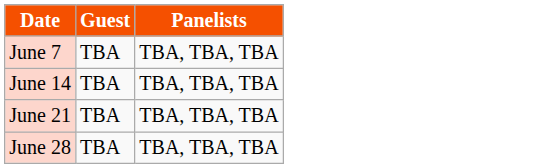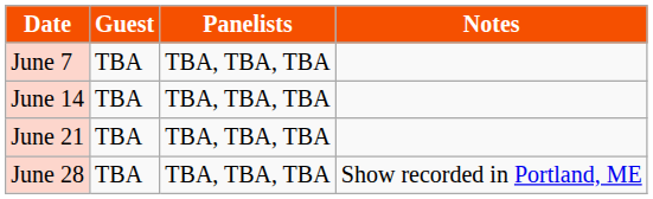+ column: Notes | Show recorded in Portland, ME
